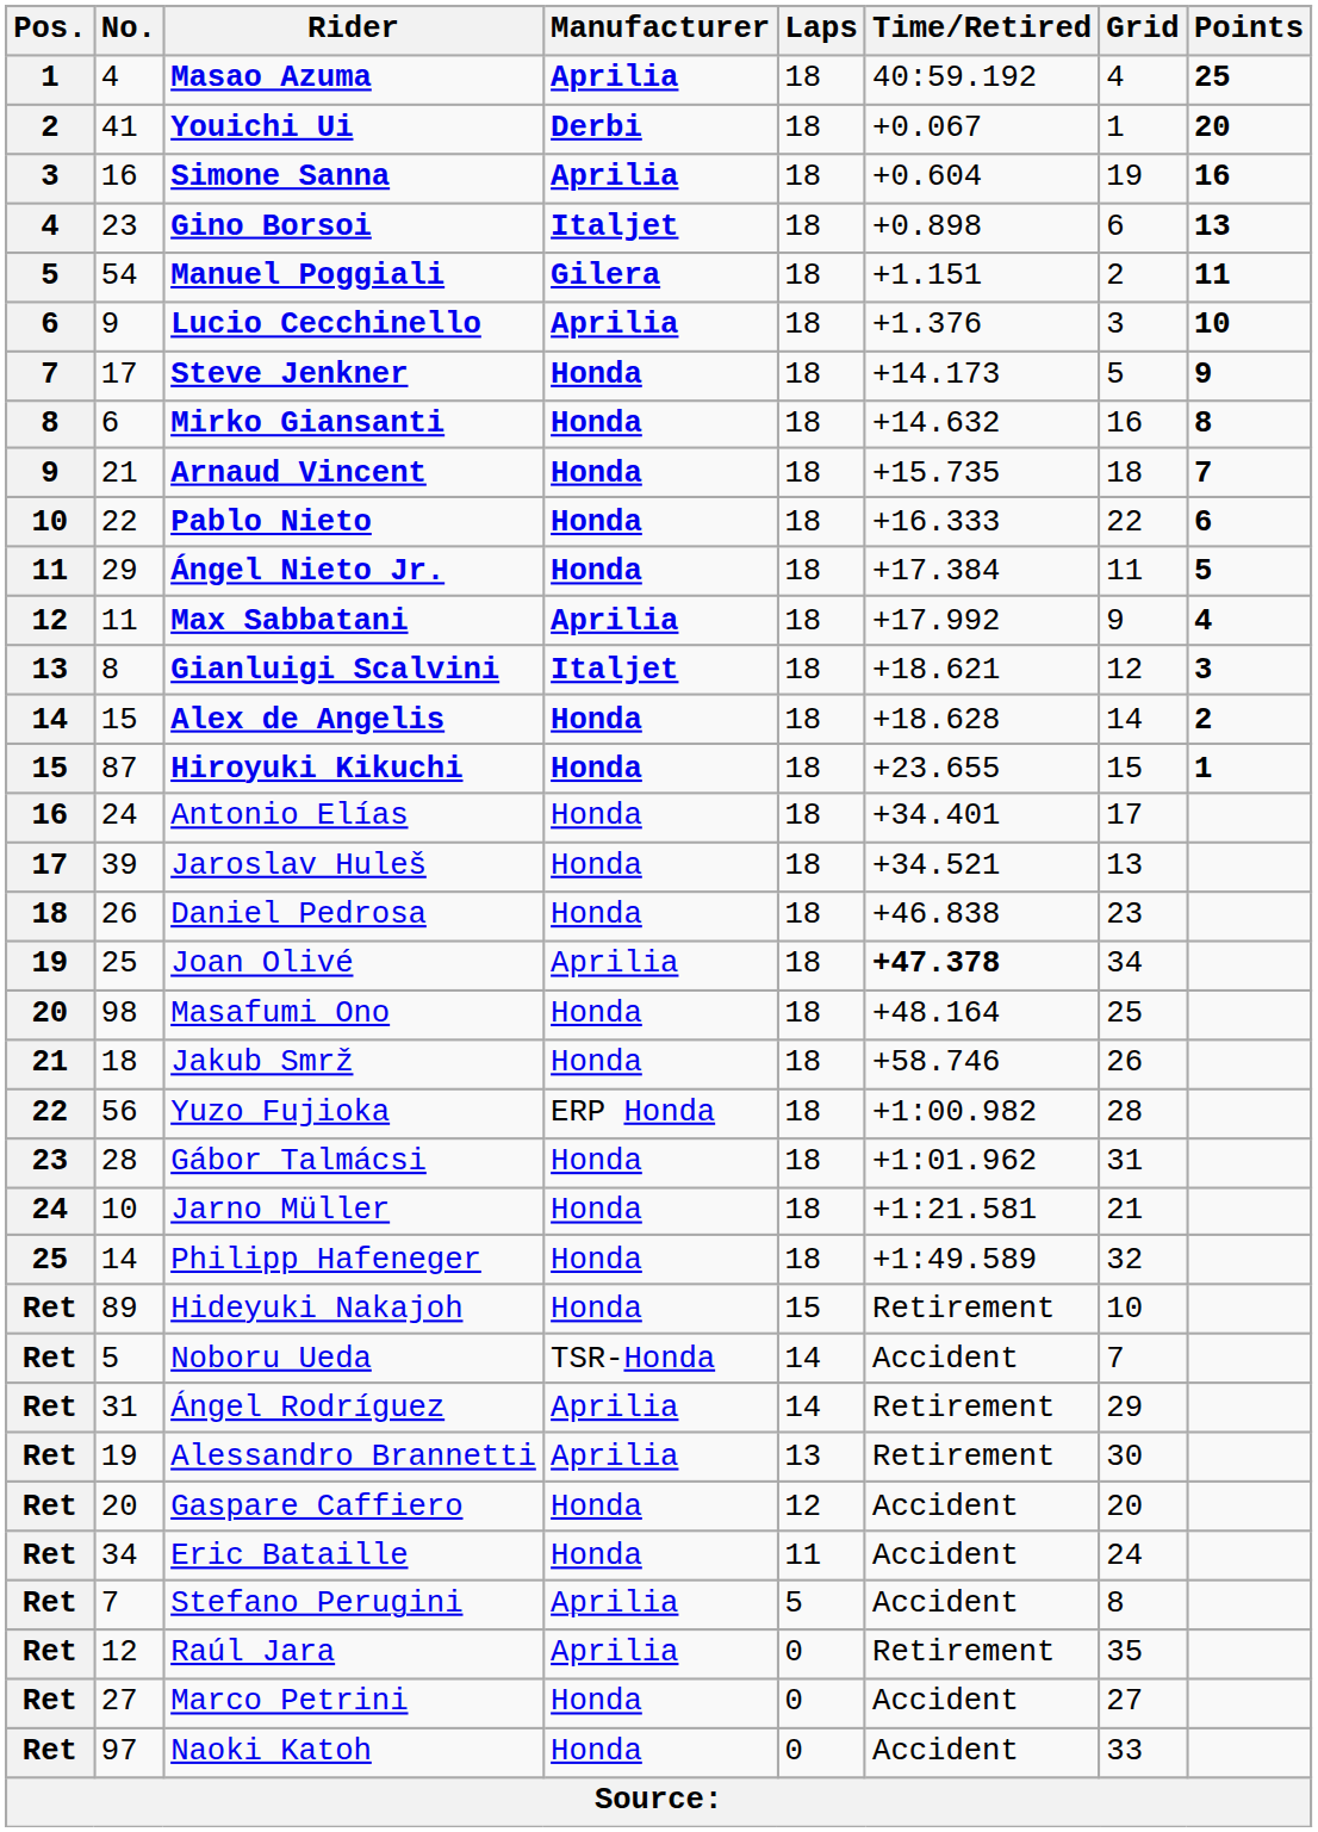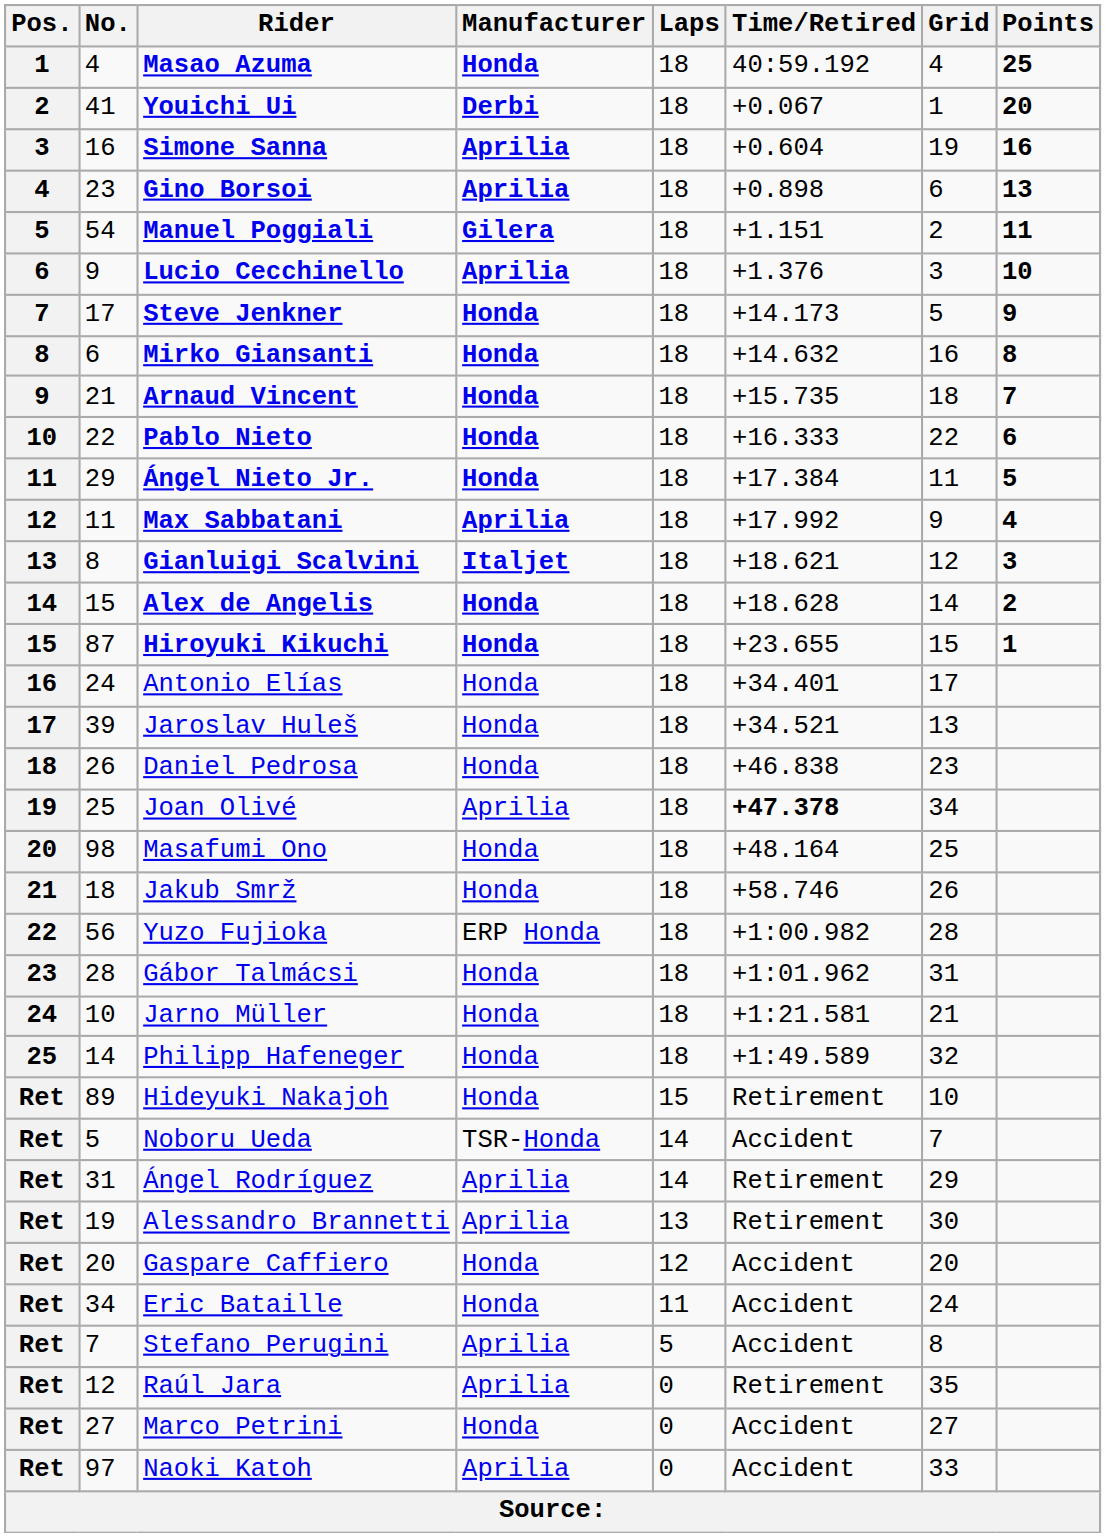Masao Azuma | Manufacturer: Aprilia -> Honda
Gino Borsoi | Manufacturer: Italjet -> Aprilia
Naoki Katoh | Manufacturer: Honda -> Aprilia
